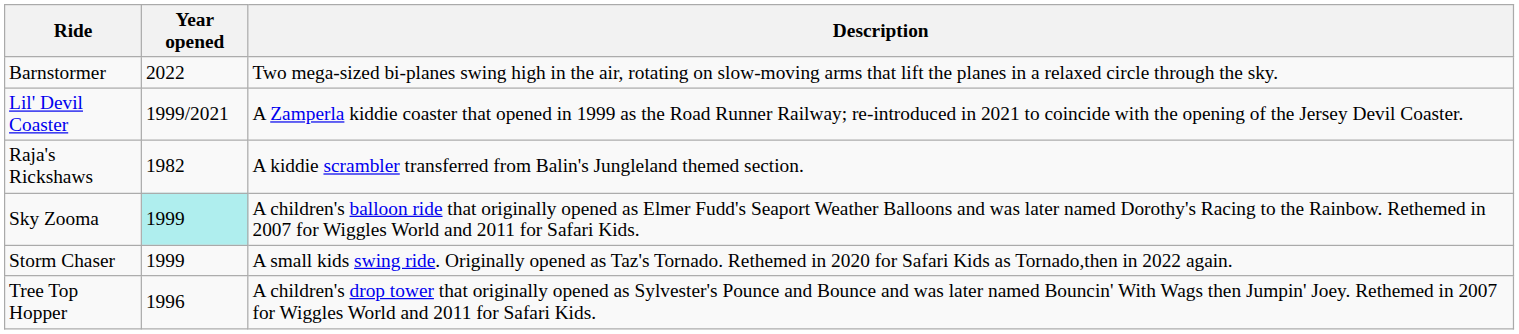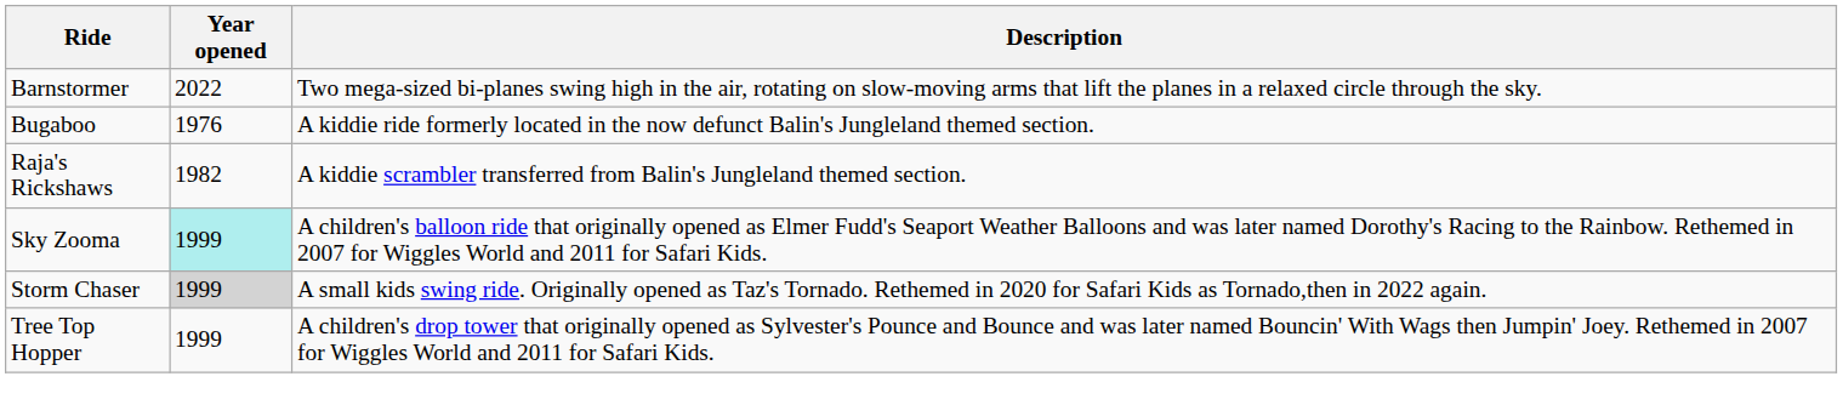+ row: Bugaboo | 1976 | A kiddie ride formerly located in the now defunct Balin's Jungleland themed section.
- row: Lil' Devil Coaster | 1999/2021 | A Zamperla kiddie coaster that opened in 1999 as the Road Runner Railway; re-introduced in 2021 to coincide with the opening of the Jersey Devil Coaster.
Storm Chaser | Year opened: no background -> lightgrey background
Tree Top Hopper | Year opened: 1996 -> 1999
